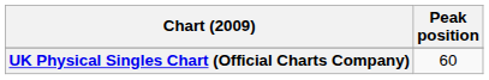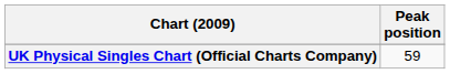UK Physical Singles Chart (Official Charts Company) | Peak position: 60 -> 59
